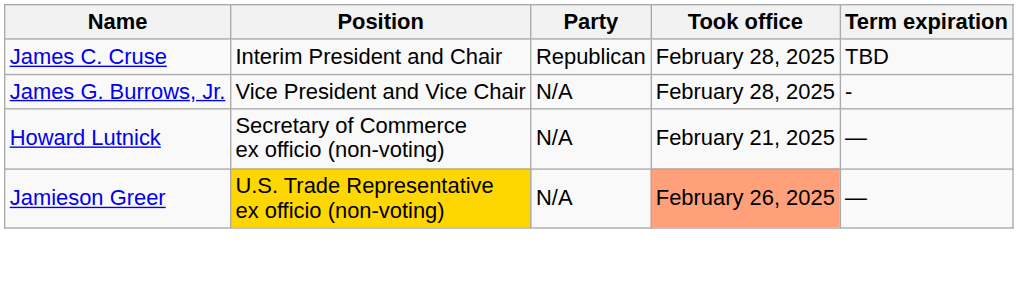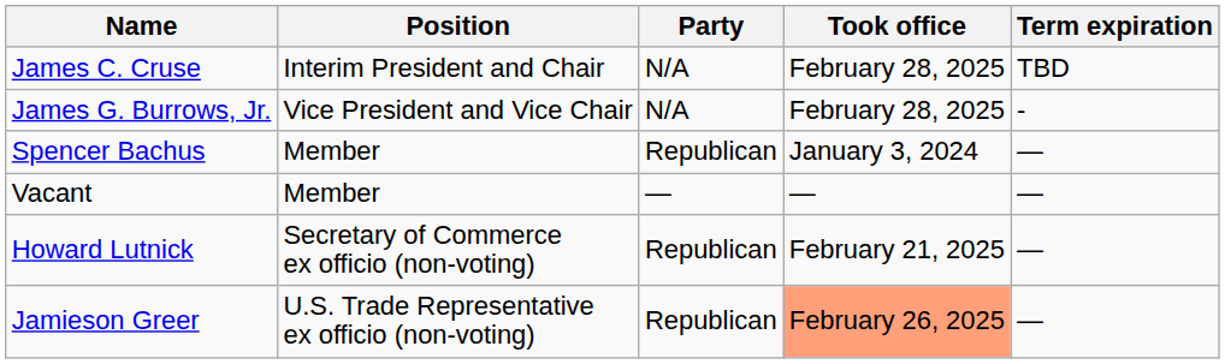James C. Cruse | Party: Republican -> N/A
+ row: Spencer Bachus | Member | Republican | January 3, 2024 | —
+ row: Vacant | Member | — | — | —
Howard Lutnick | Party: N/A -> Republican
Jamieson Greer | Position: gold background -> no background
Jamieson Greer | Party: N/A -> Republican
